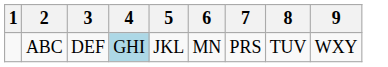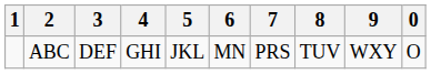+ column: 0 | O
ABC | 4: lightblue background -> no background
